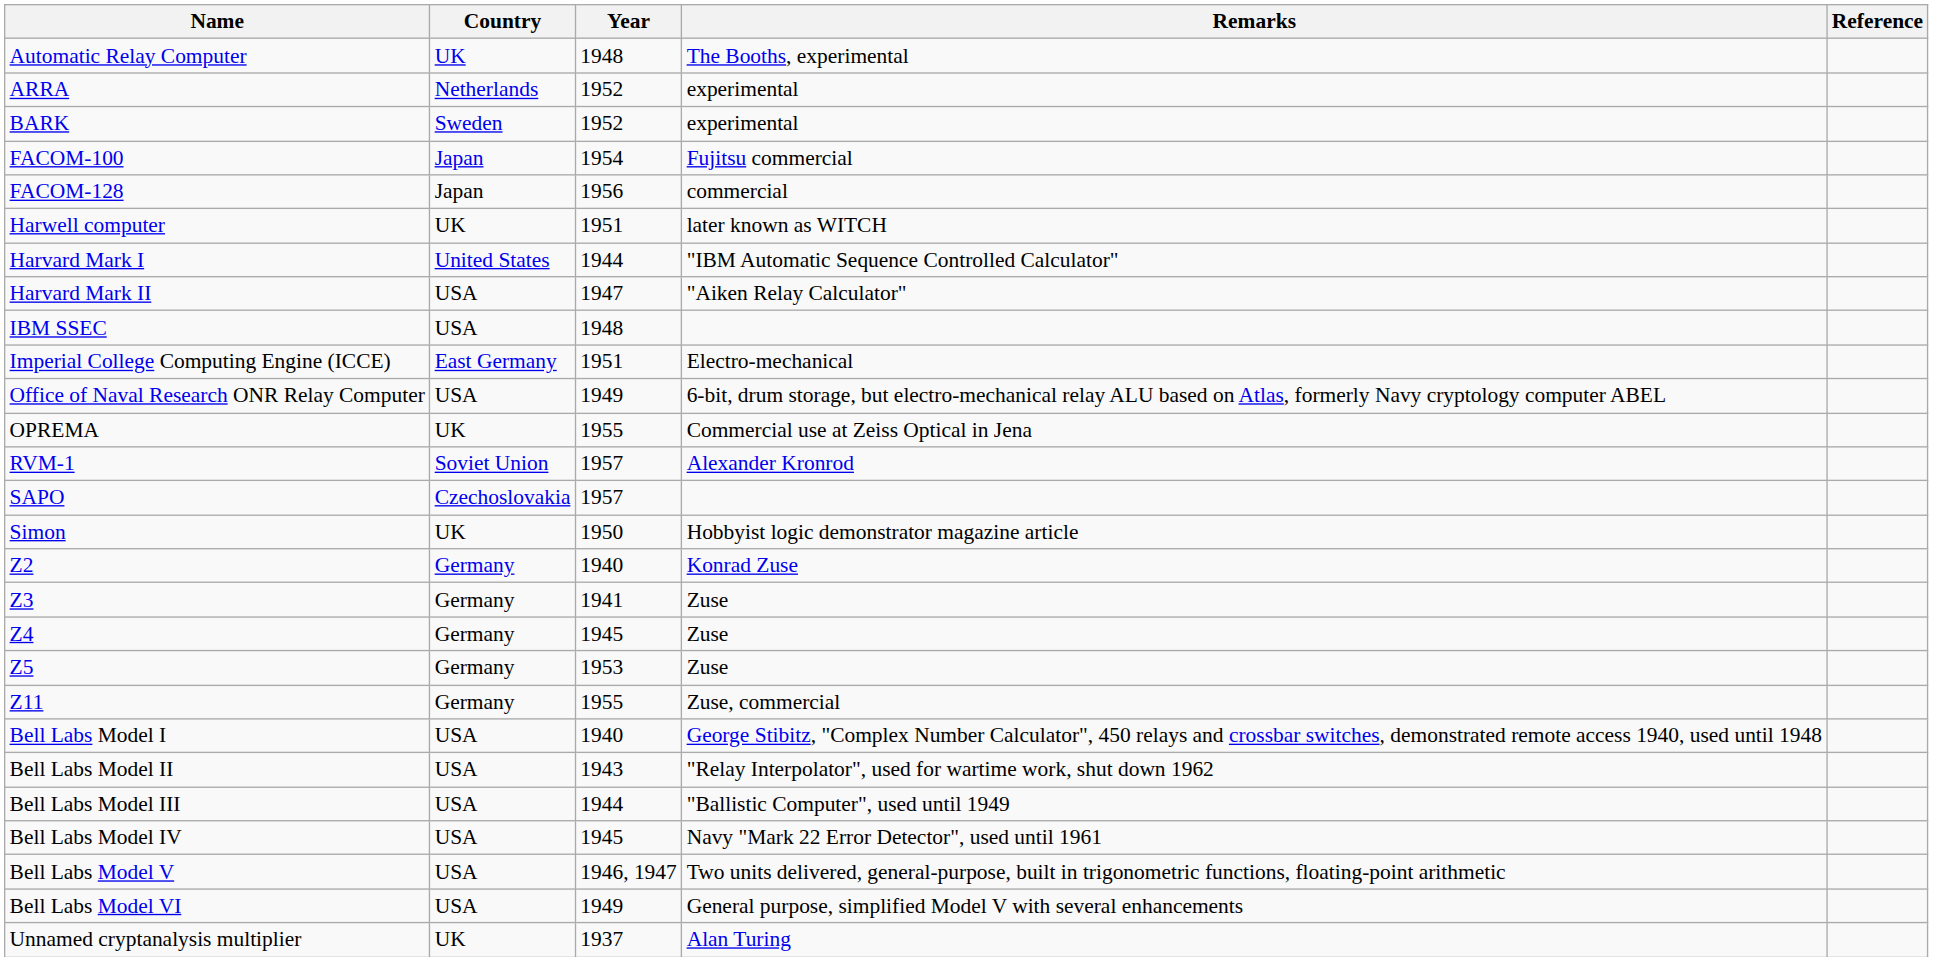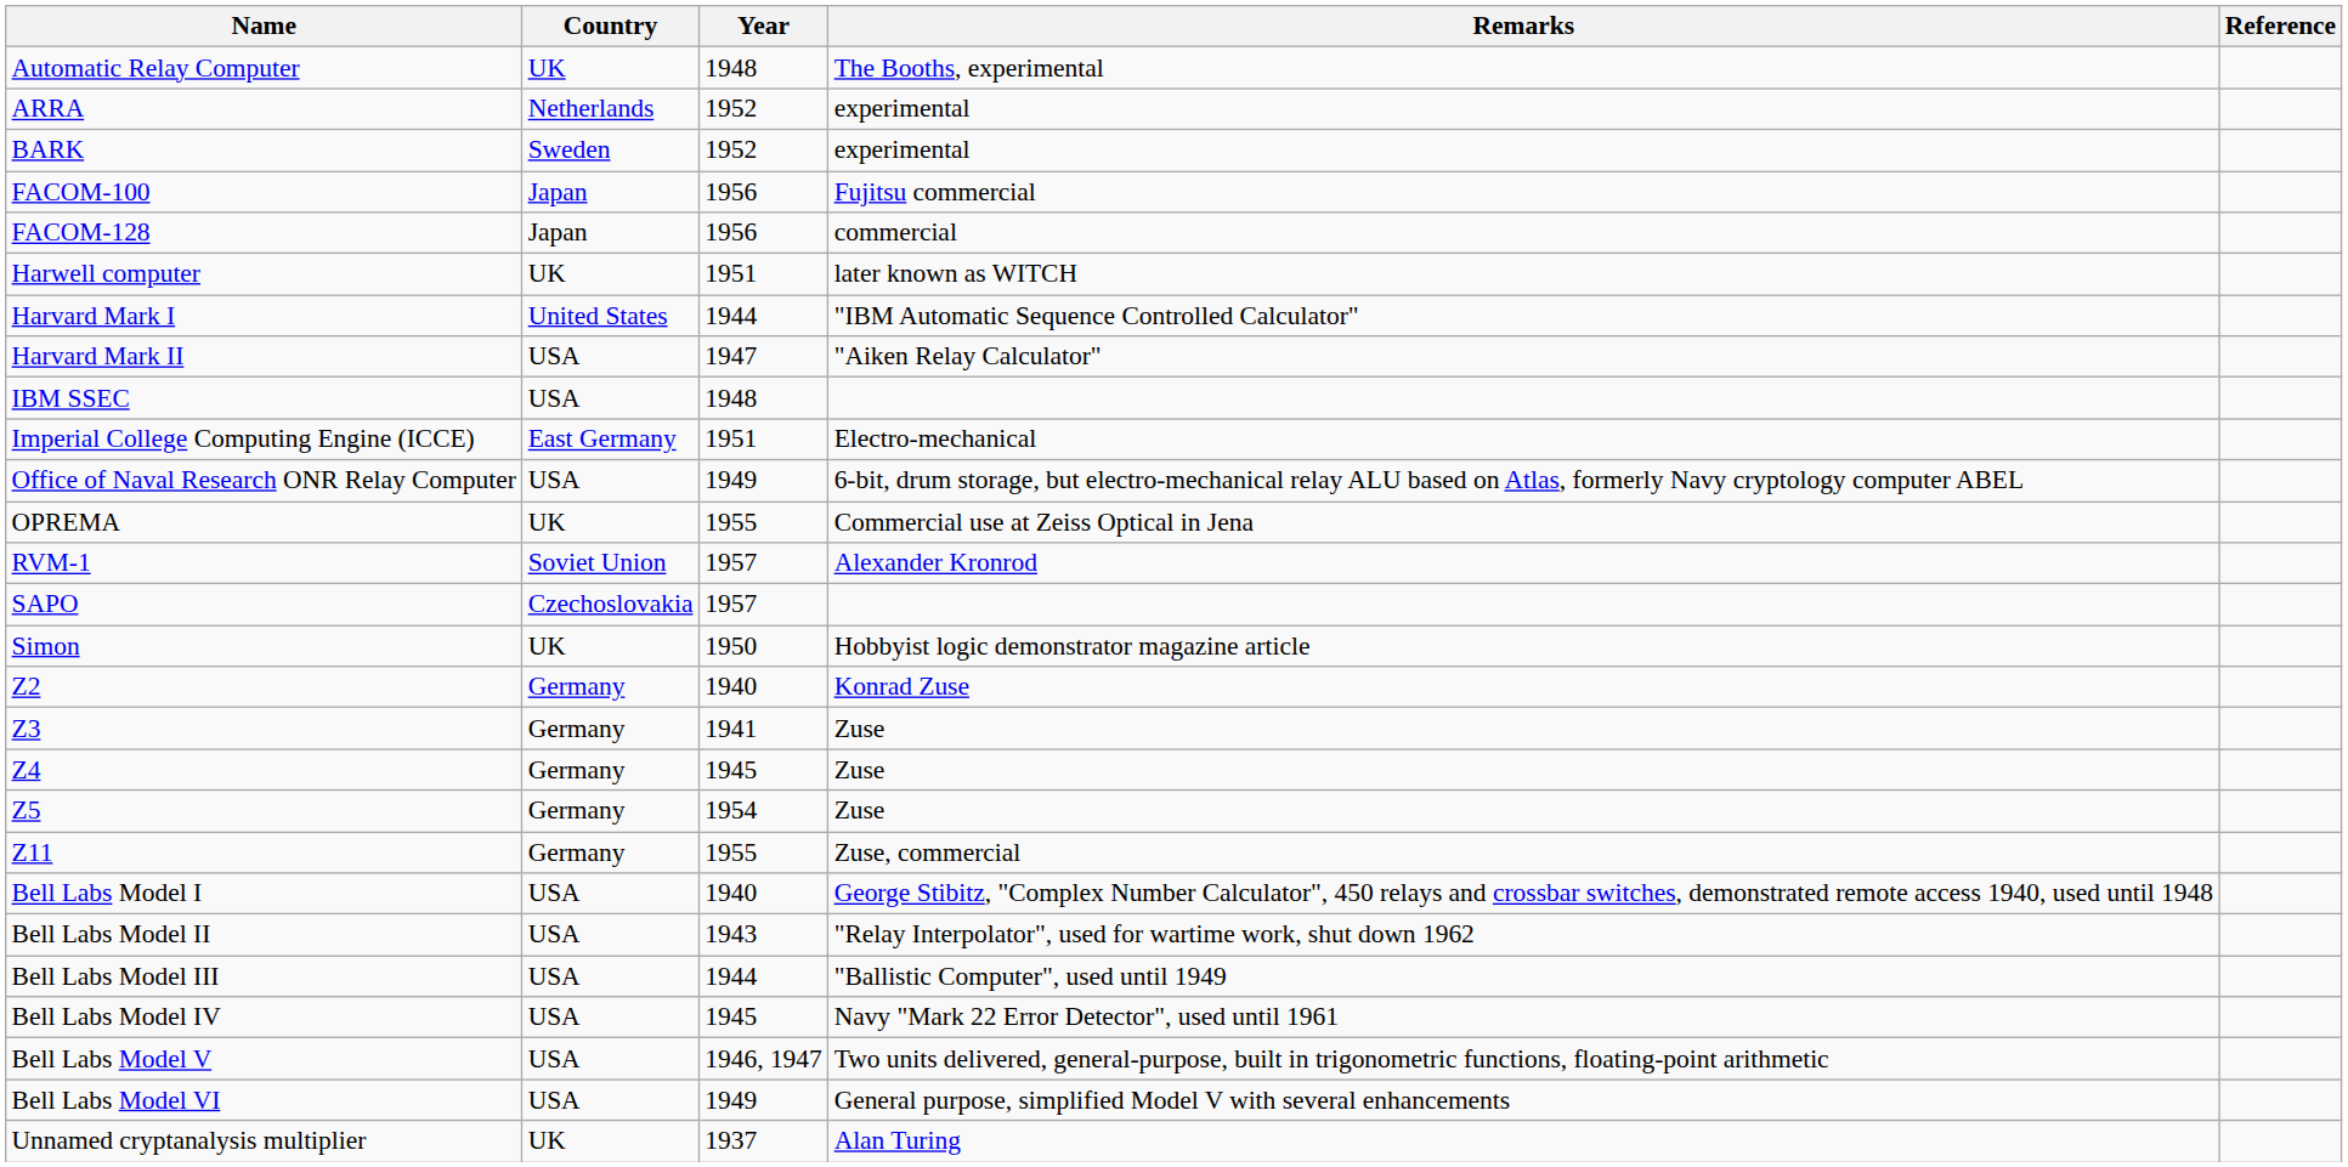FACOM-100 | Year: 1954 -> 1956
Z5 | Year: 1953 -> 1954
